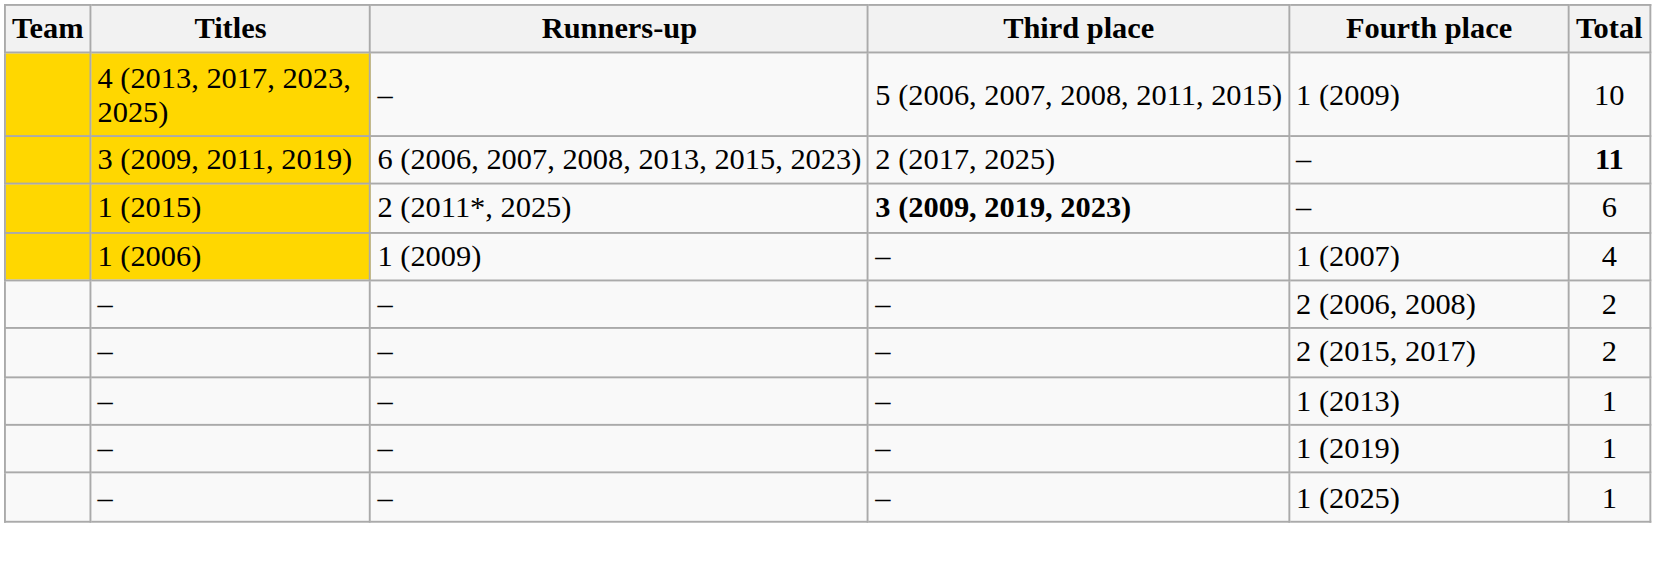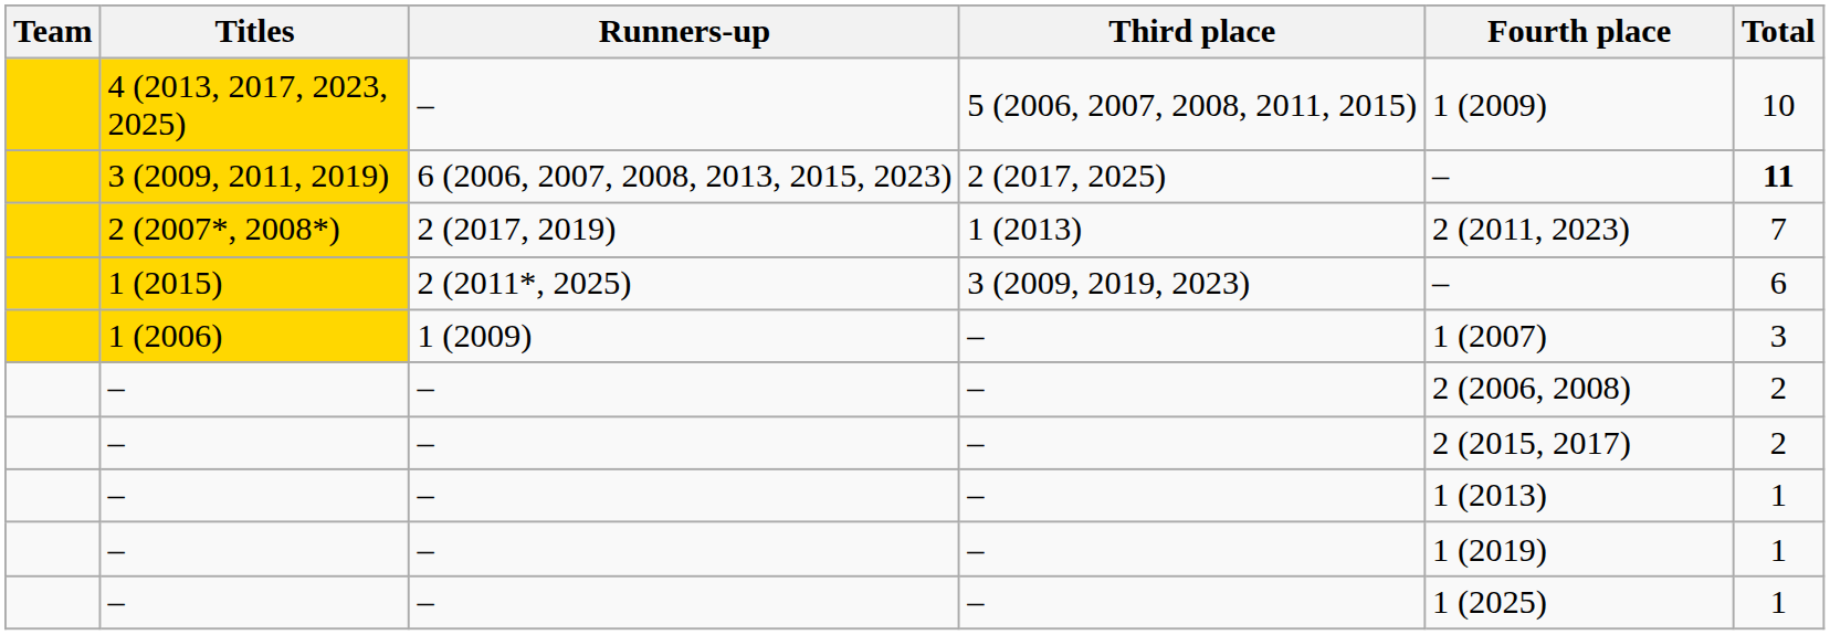+ row: 2 (2007*, 2008*) | 2 (2017, 2019) | 1 (2013) | 2 (2011, 2023) | 7
1 (2015) | Third place: bold -> normal
1 (2006) | Total: 4 -> 3
